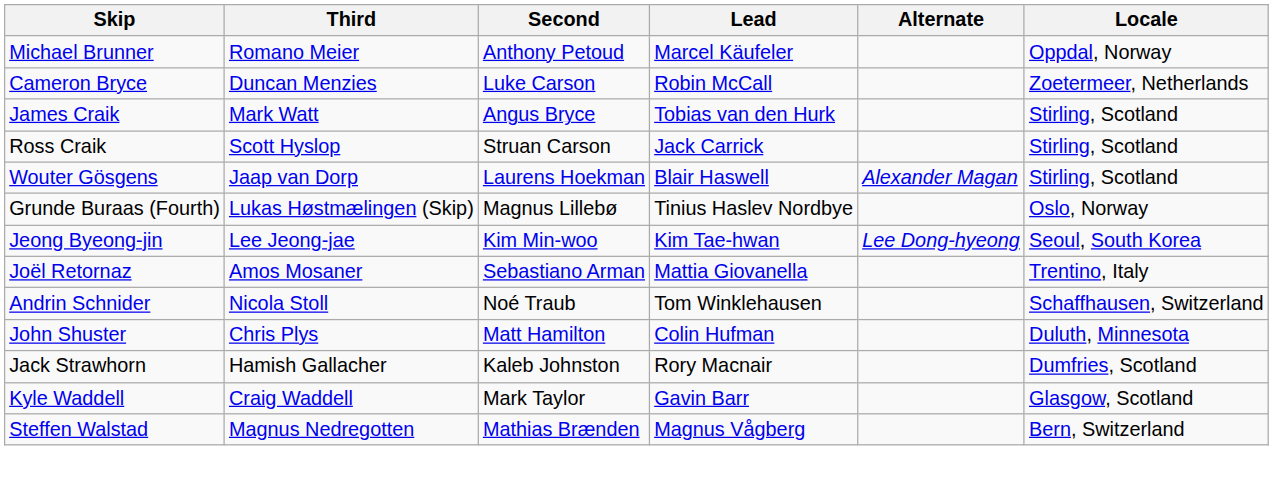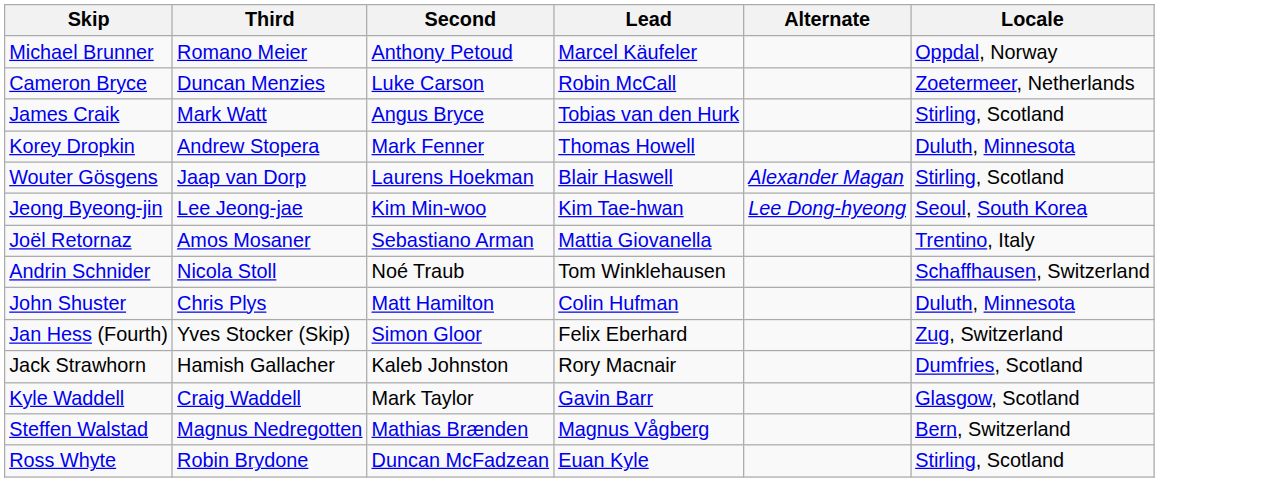- row: Ross Craik | Scott Hyslop | Struan Carson | Jack Carrick | Stirling, Scotland
+ row: Korey Dropkin | Andrew Stopera | Mark Fenner | Thomas Howell | Duluth, Minnesota
- row: Grunde Buraas (Fourth) | Lukas Høstmælingen (Skip) | Magnus Lillebø | Tinius Haslev Nordbye | Oslo, Norway
+ row: Jan Hess (Fourth) | Yves Stocker (Skip) | Simon Gloor | Felix Eberhard | Zug, Switzerland
+ row: Ross Whyte | Robin Brydone | Duncan McFadzean | Euan Kyle | Stirling, Scotland
